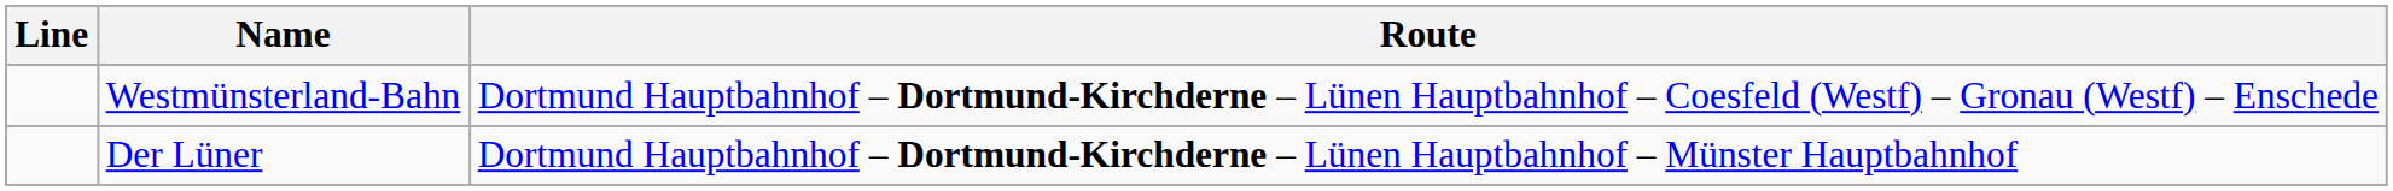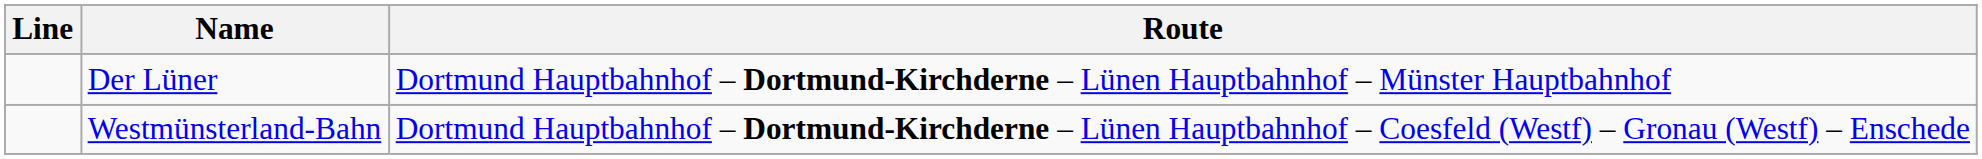rows swapped: Der Lüner <-> Westmünsterland-Bahn
